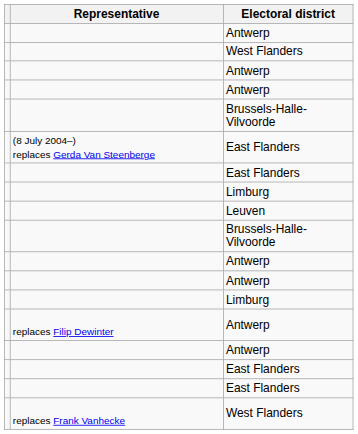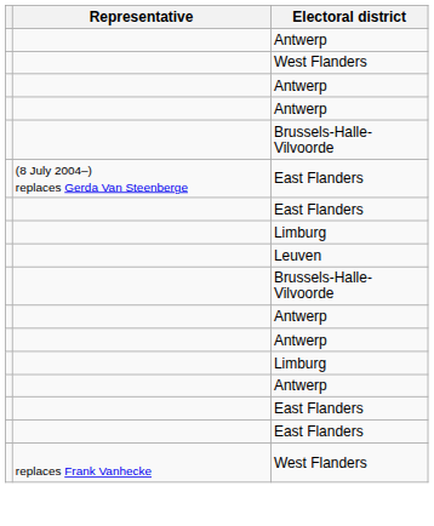- row: replaces Filip Dewinter | Antwerp
